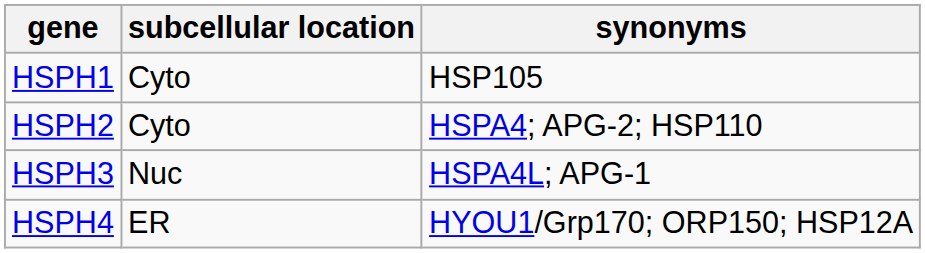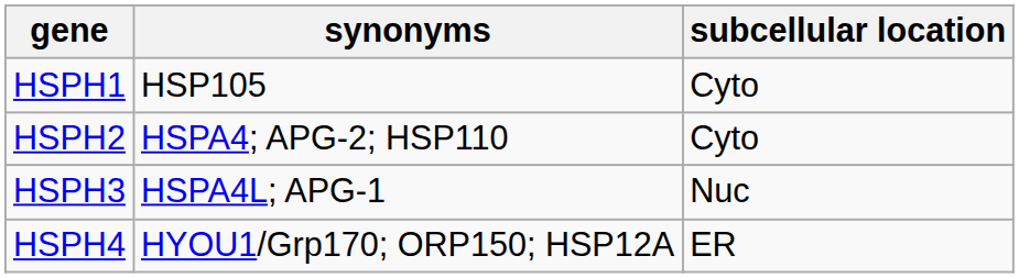columns swapped: synonyms <-> subcellular location
